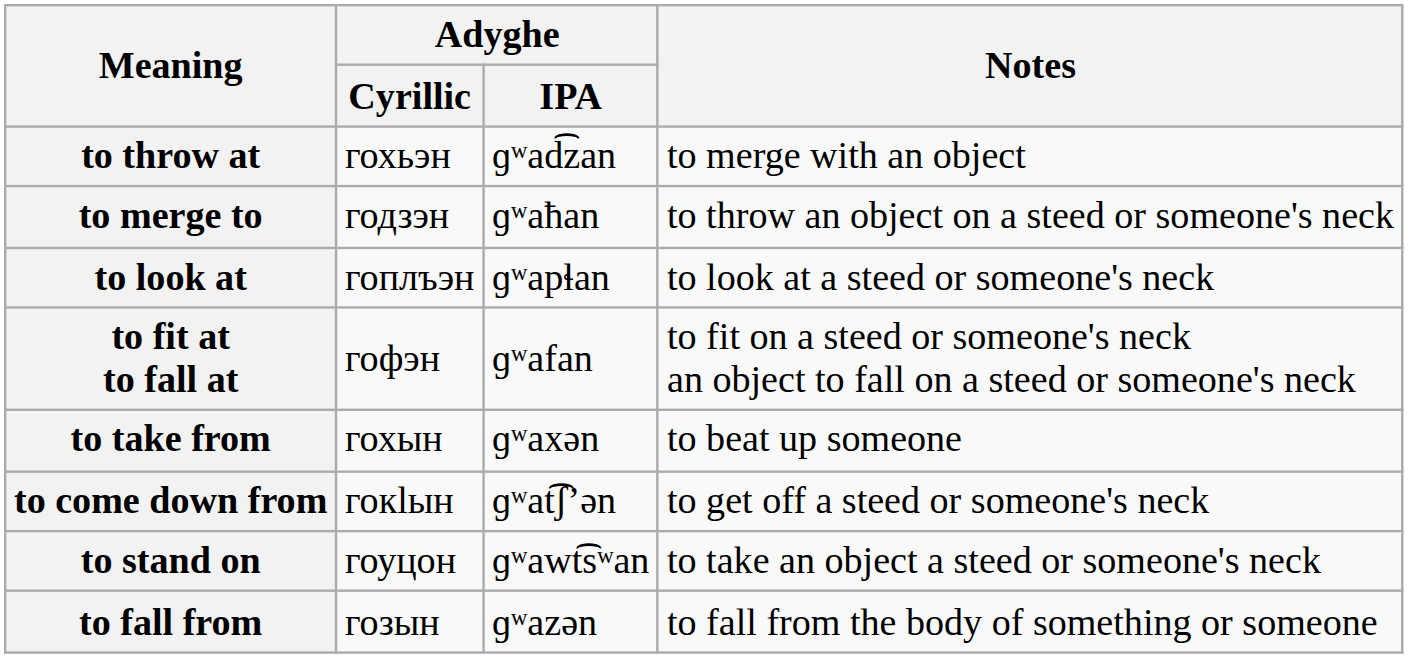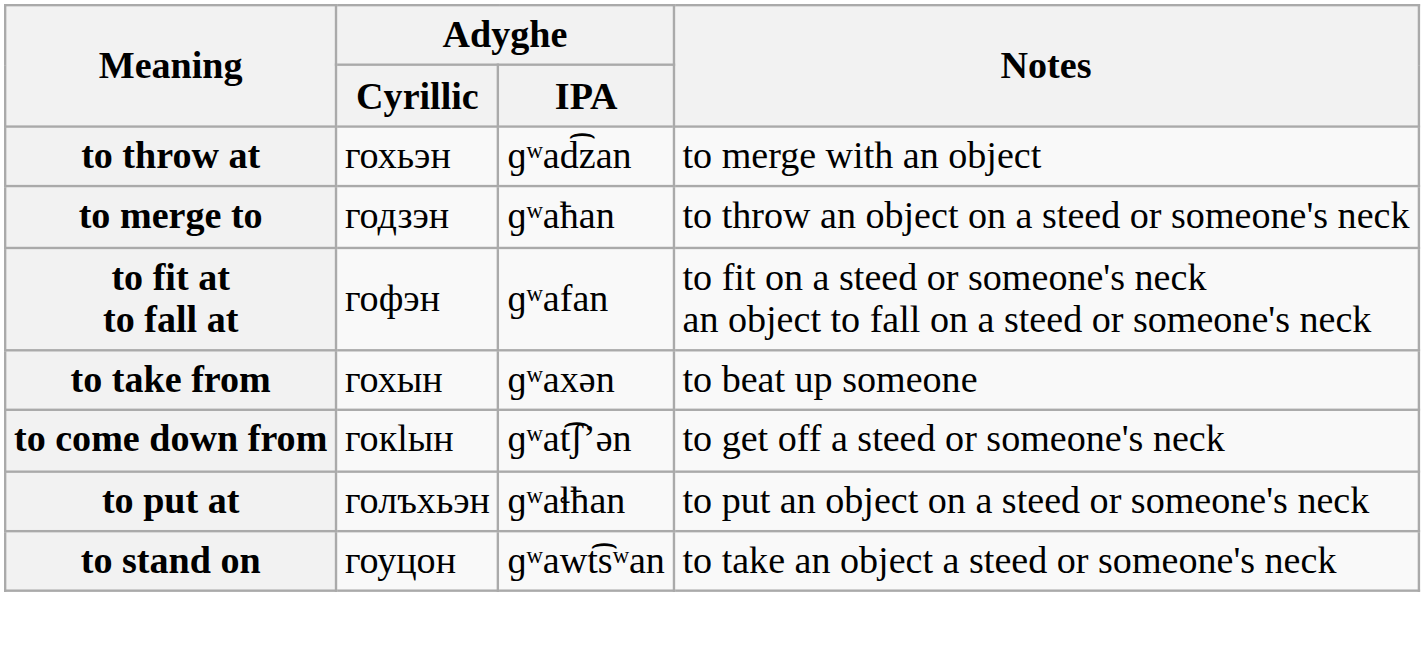- row: to look at | гоплъэн | ɡʷapɬan | to look at a steed or someone's neck
+ row: to put at | голъхьэн | ɡʷaɬħan | to put an object on a steed or someone's neck
- row: to fall from | гозын | ɡʷazən | to fall from the body of something or someone
